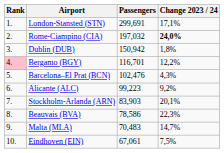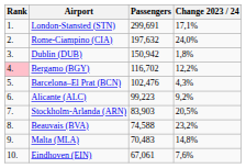Rome-Ciampino (CIA) | Passengers: 197,032 -> 197,632
Rome-Ciampino (CIA) | Change 2023 / 24: bold -> normal
Bergamo (BGY) | Passengers: 116,701 -> 116,702
Stockholm-Arlanda (ARN) | Change 2023 / 24: 20,1% -> 20,5%
Beauvais (BVA) | Passengers: 78,586 -> 74,588
Beauvais (BVA) | Change 2023 / 24: 22,3% -> 23,2%
Malta (MLA) | Change 2023 / 24: 14,7% -> 14,8%
Eindhoven (EIN) | Change 2023 / 24: 7,5% -> 7,6%
